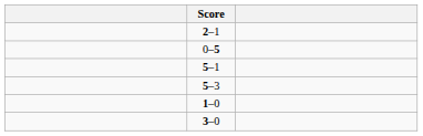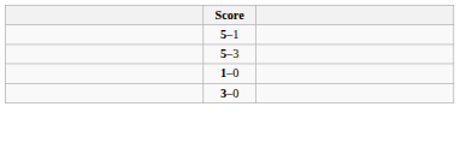- row: 2–1
- row: 0–5
